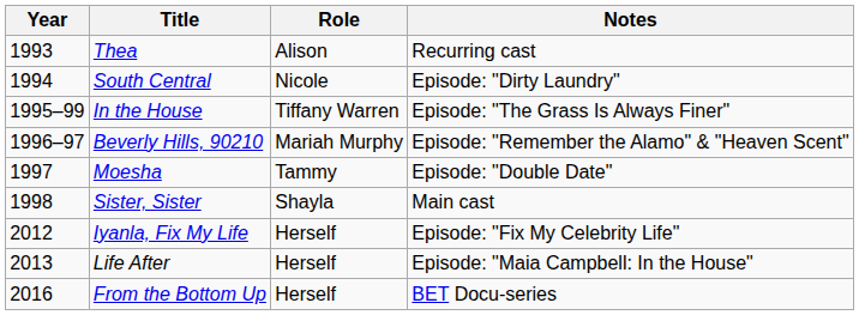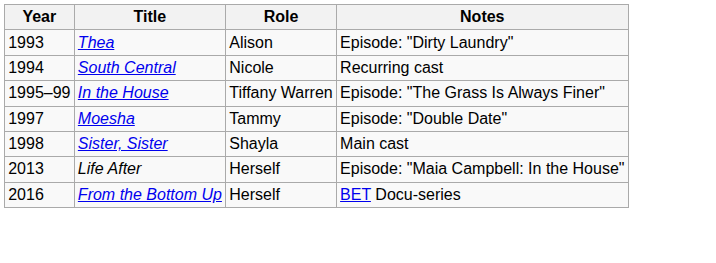Thea | Notes: Recurring cast -> Episode: "Dirty Laundry"
South Central | Notes: Episode: "Dirty Laundry" -> Recurring cast
- row: 1996–97 | Beverly Hills, 90210 | Mariah Murphy | Episode: "Remember the Alamo" & "Heaven Scent"
- row: 2012 | Iyanla, Fix My Life | Herself | Episode: "Fix My Celebrity Life"
